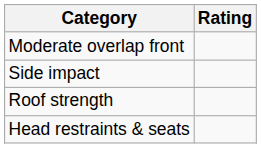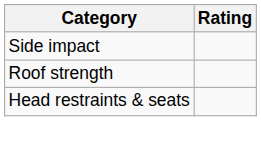- row: Moderate overlap front
